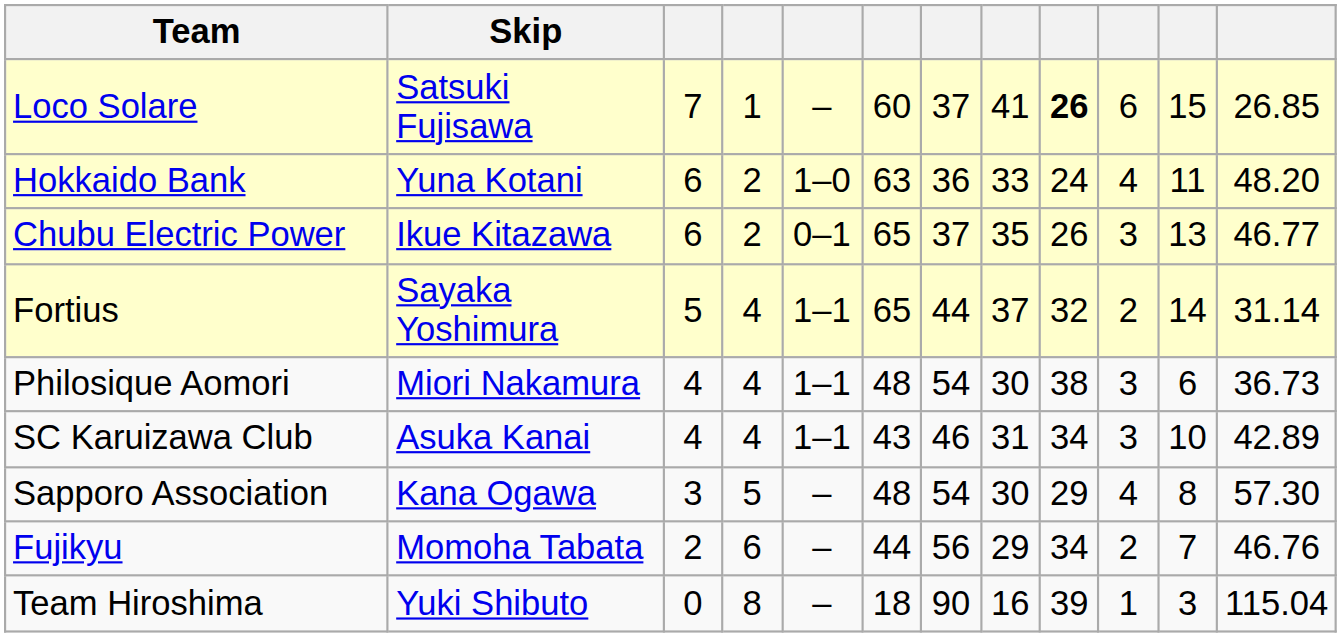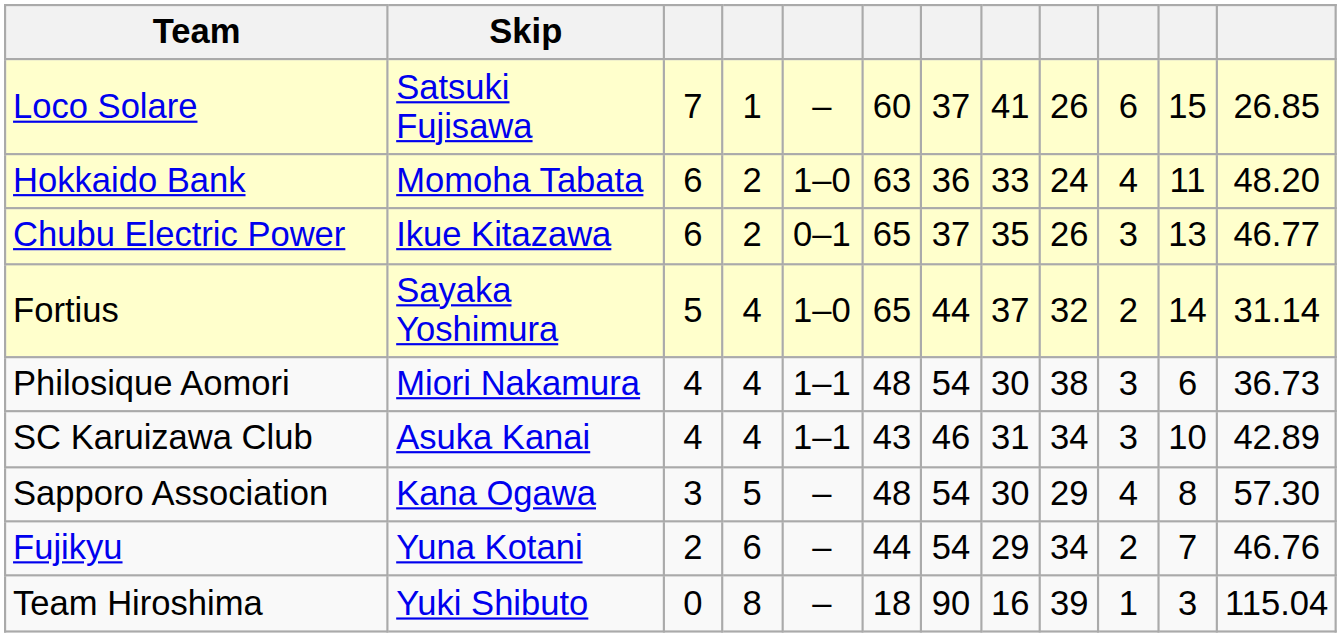Loco Solare | column 9: bold -> normal
Hokkaido Bank | Skip: Yuna Kotani -> Momoha Tabata
Fortius | column 5: 1–1 -> 1–0
Fujikyu | Skip: Momoha Tabata -> Yuna Kotani
Fujikyu | column 7: 56 -> 54
